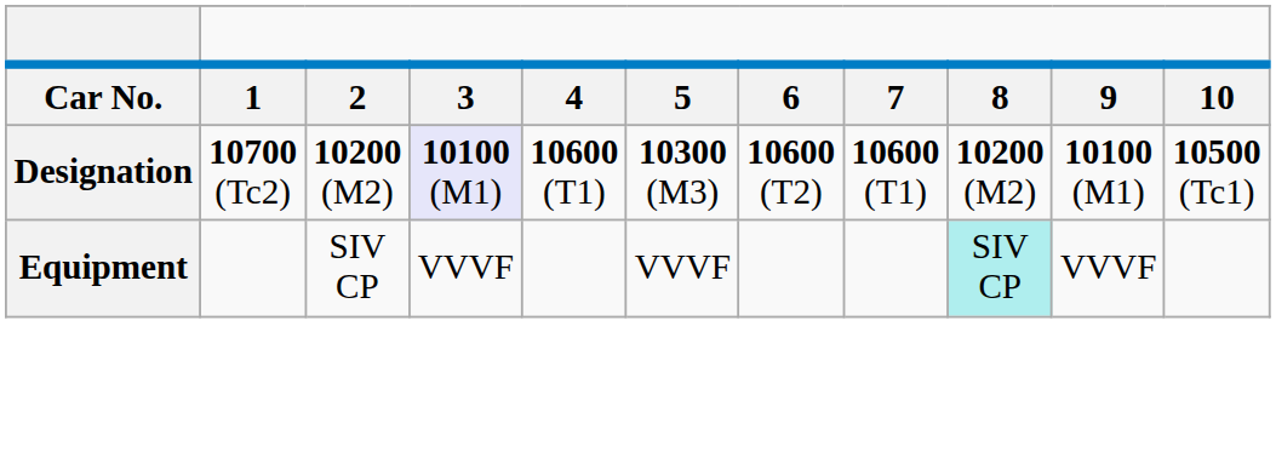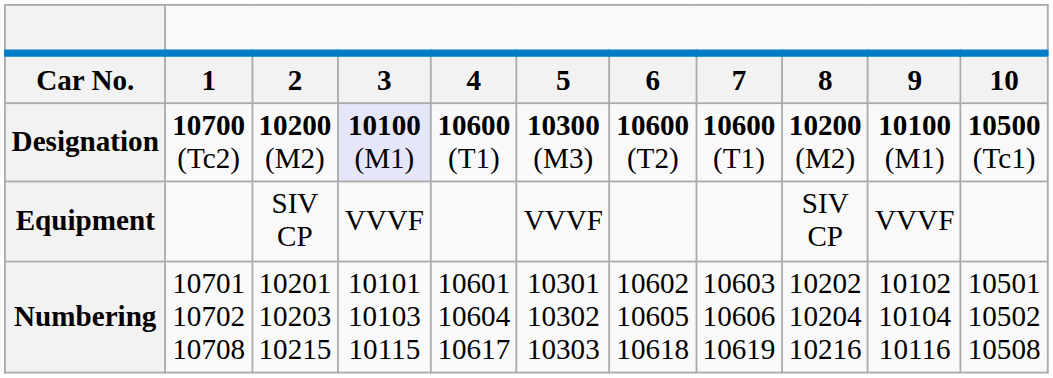Equipment | column 9: paleturquoise background -> no background
+ row: Numbering | 10701 10702 10708 | 10201 10203 10215 | 10101 10103 10115 | 10601 10604 10617 | 10301 10302 10303 | 10602 10605 10618 | 10603 10606 10619 | 10202 10204 10216 | 10102 10104 10116 | 10501 10502 10508
